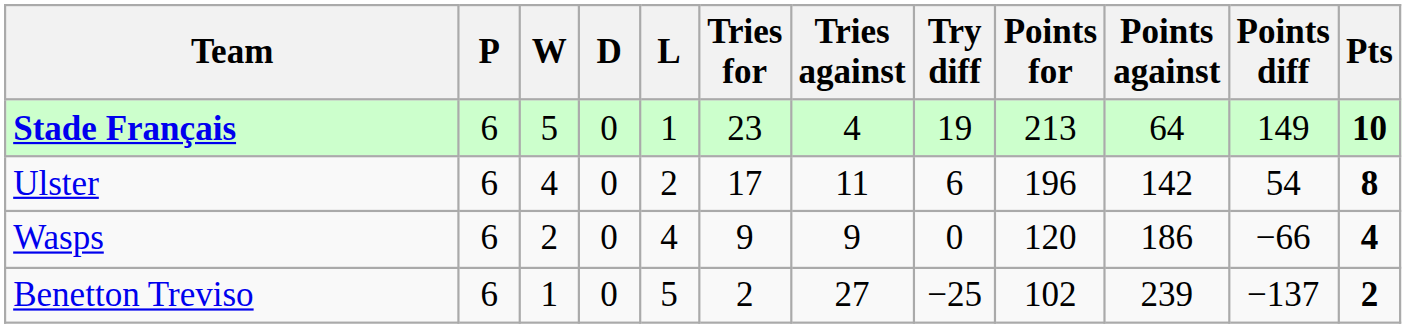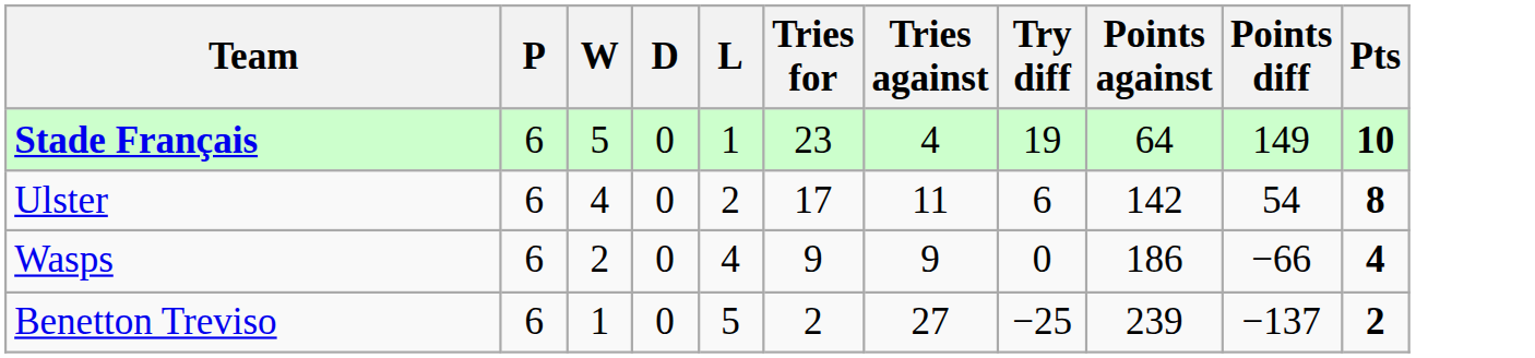- column: Points for | 213 | 196 | 120 | 102
